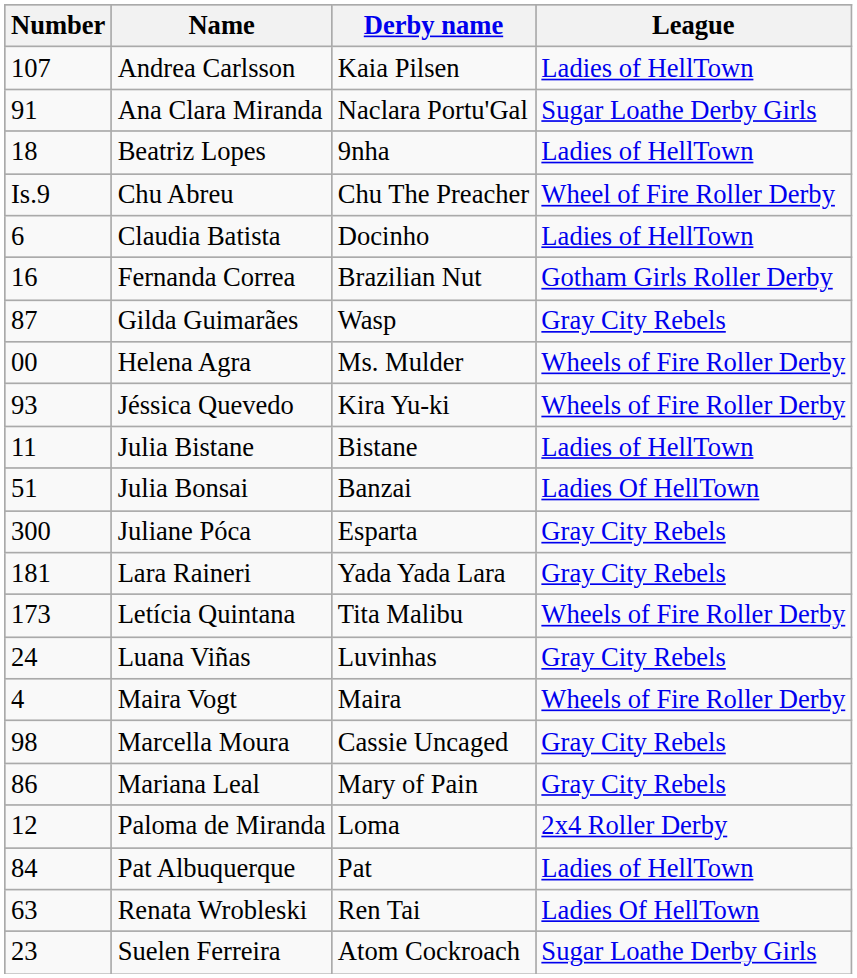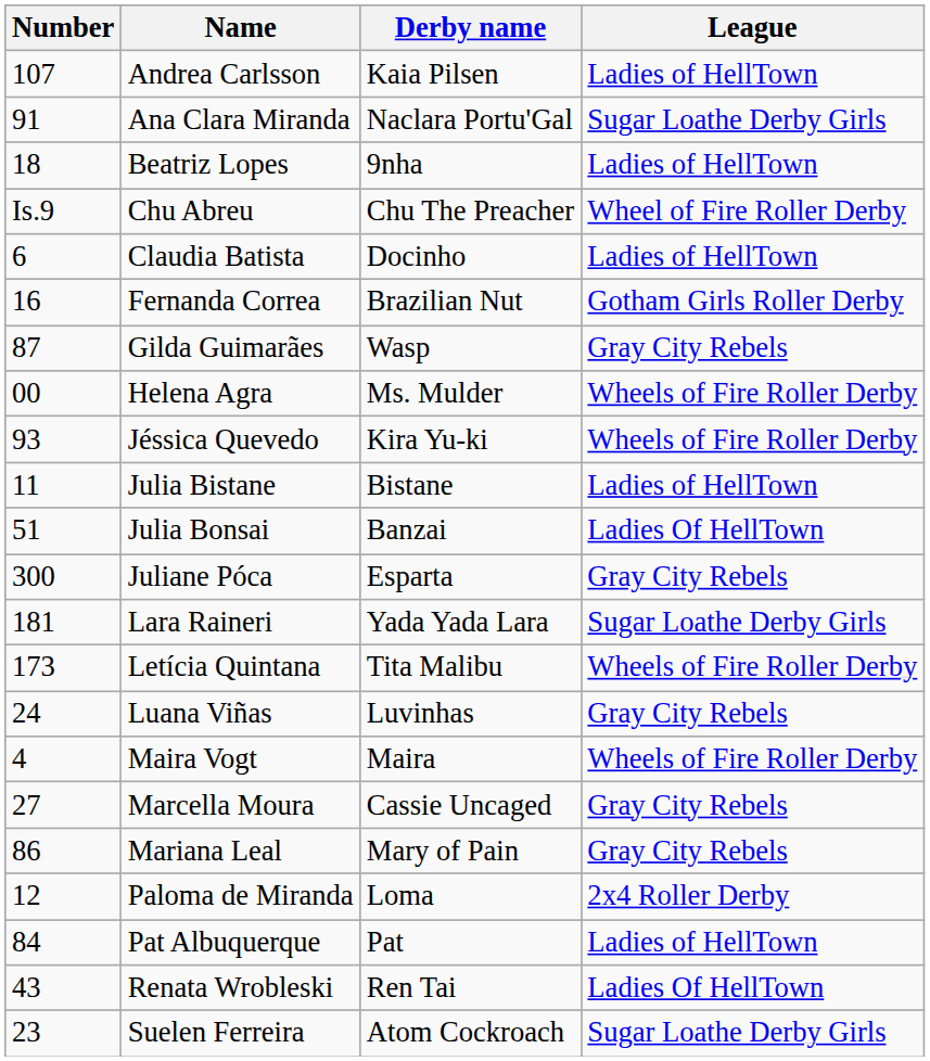Lara Raineri | League: Gray City Rebels -> Sugar Loathe Derby Girls
Marcella Moura | Number: 98 -> 27
Renata Wrobleski | Number: 63 -> 43
